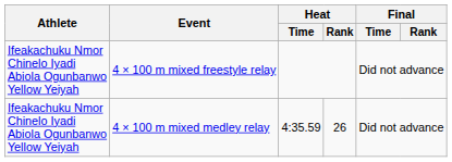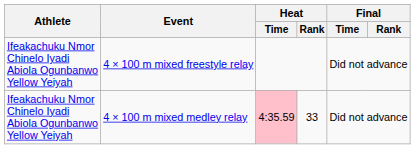4 × 100 m mixed medley relay | Heat / Time: no background -> pink background
4 × 100 m mixed medley relay | Heat / Rank: 26 -> 33
